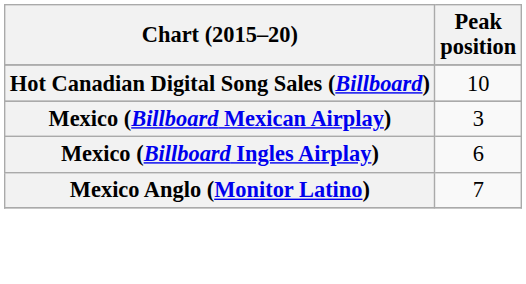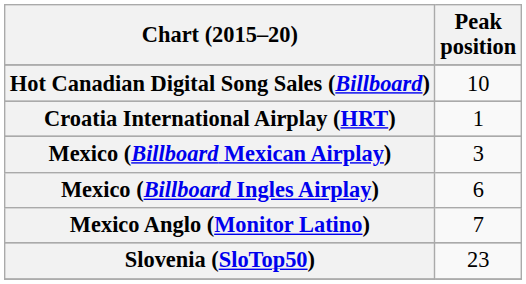+ row: Croatia International Airplay (HRT) | 1
+ row: Slovenia (SloTop50) | 23
